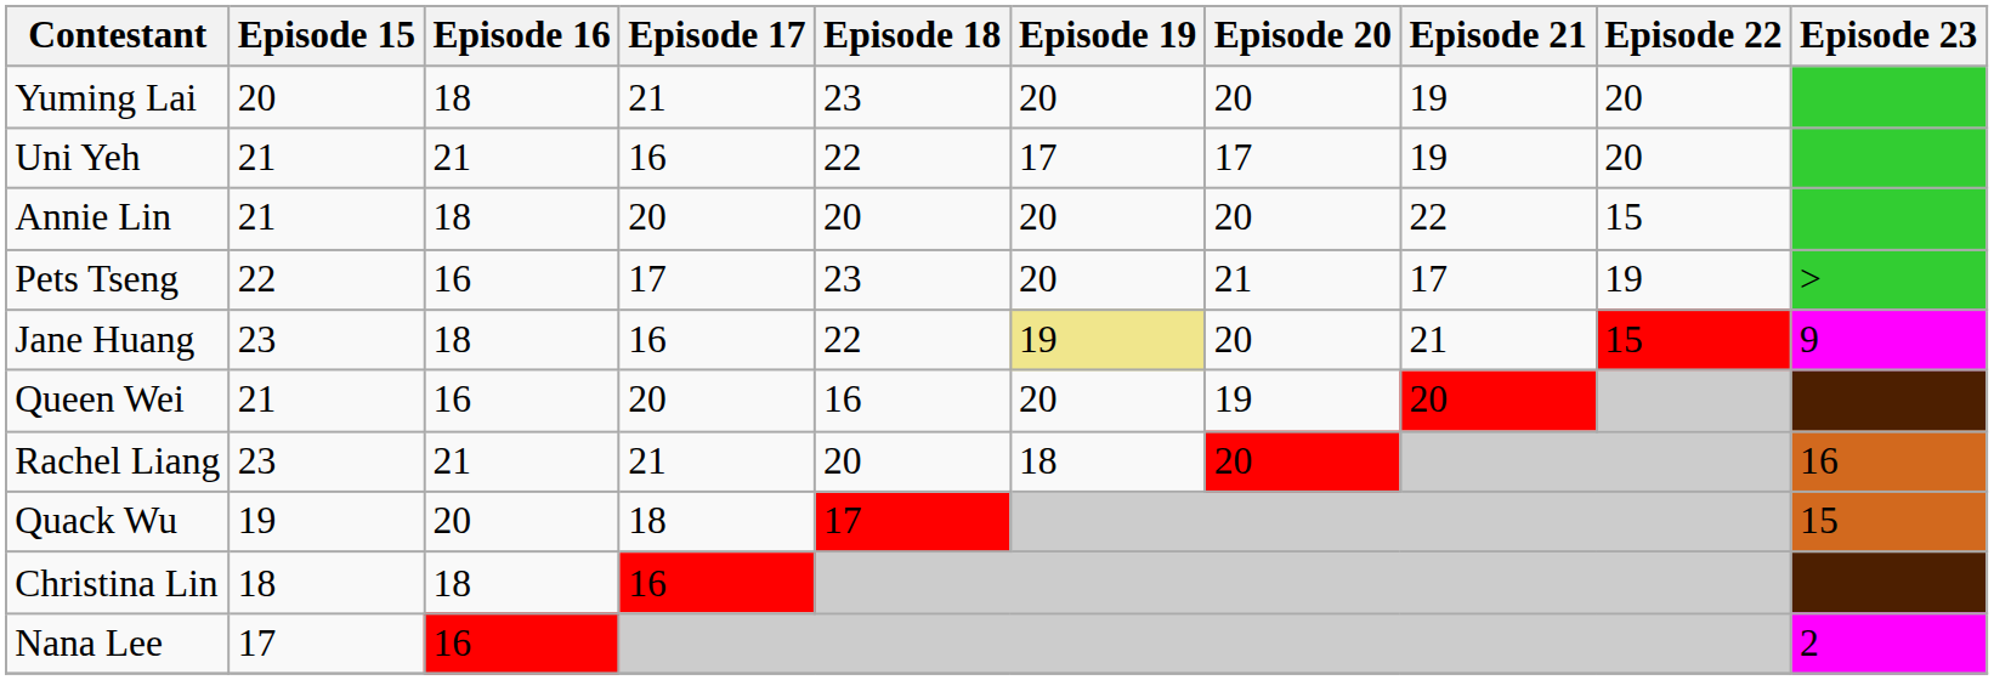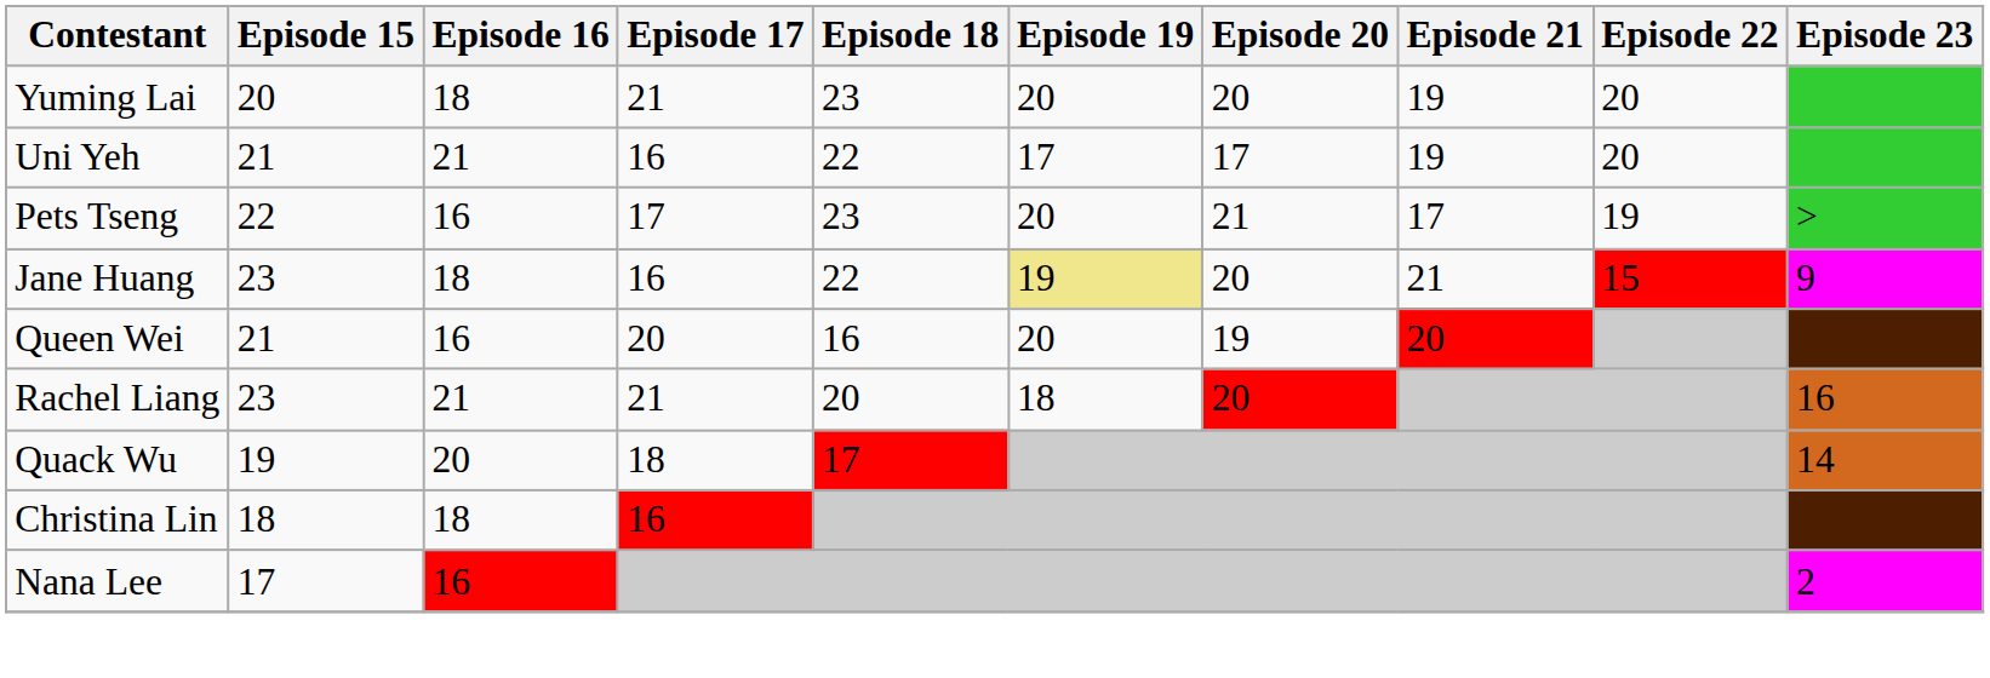- row: Annie Lin | 21 | 18 | 20 | 20 | 20 | 20 | 22 | 15
Quack Wu | Episode 23: 15 -> 14
